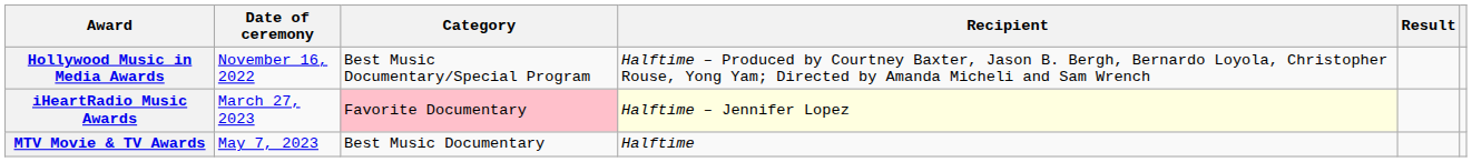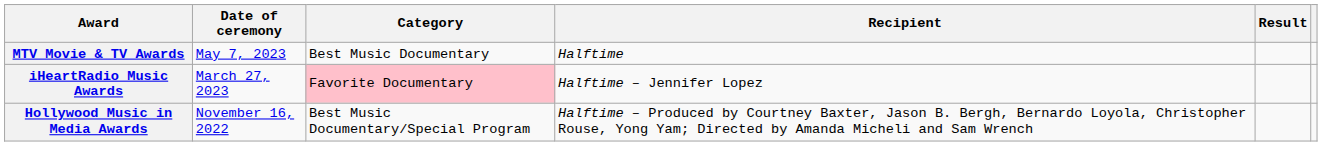rows swapped: Hollywood Music in Media Awards <-> MTV Movie & TV Awards
iHeartRadio Music Awards | Recipient: lightyellow background -> no background
